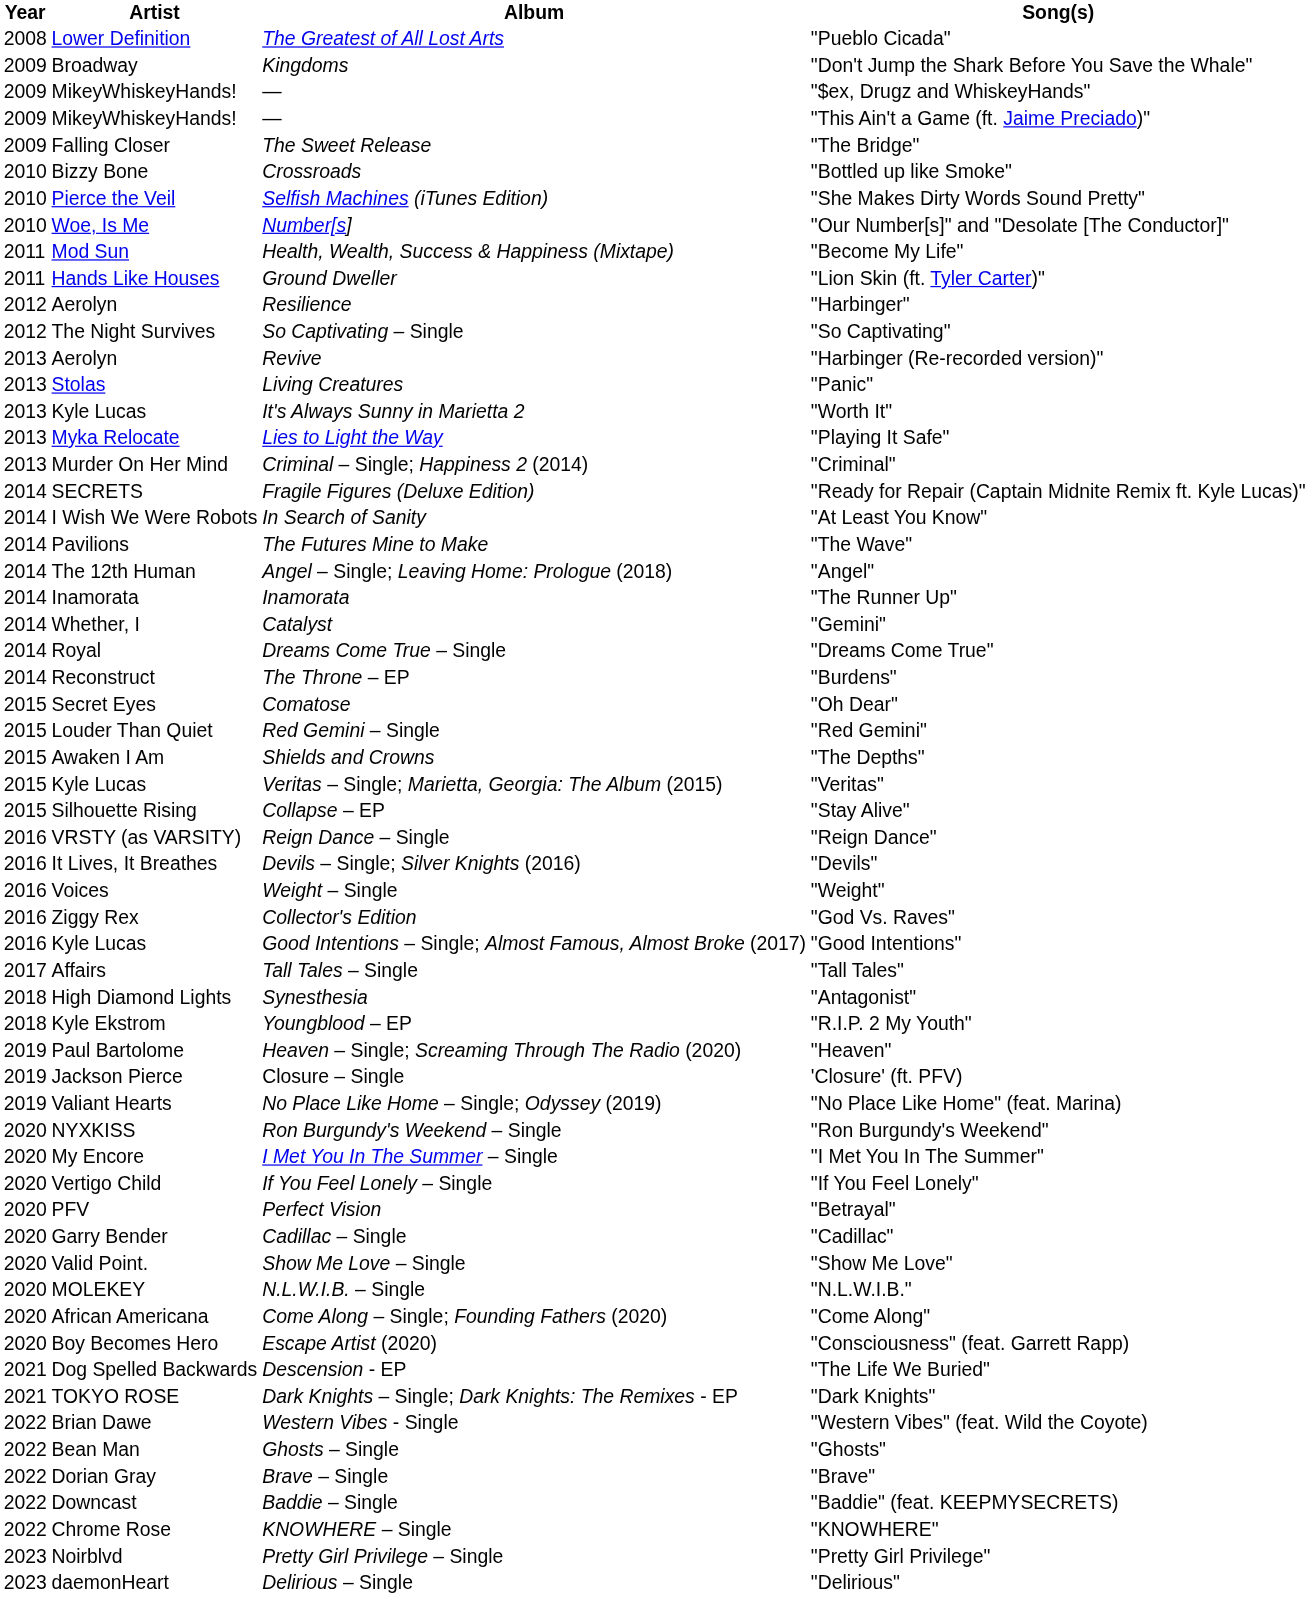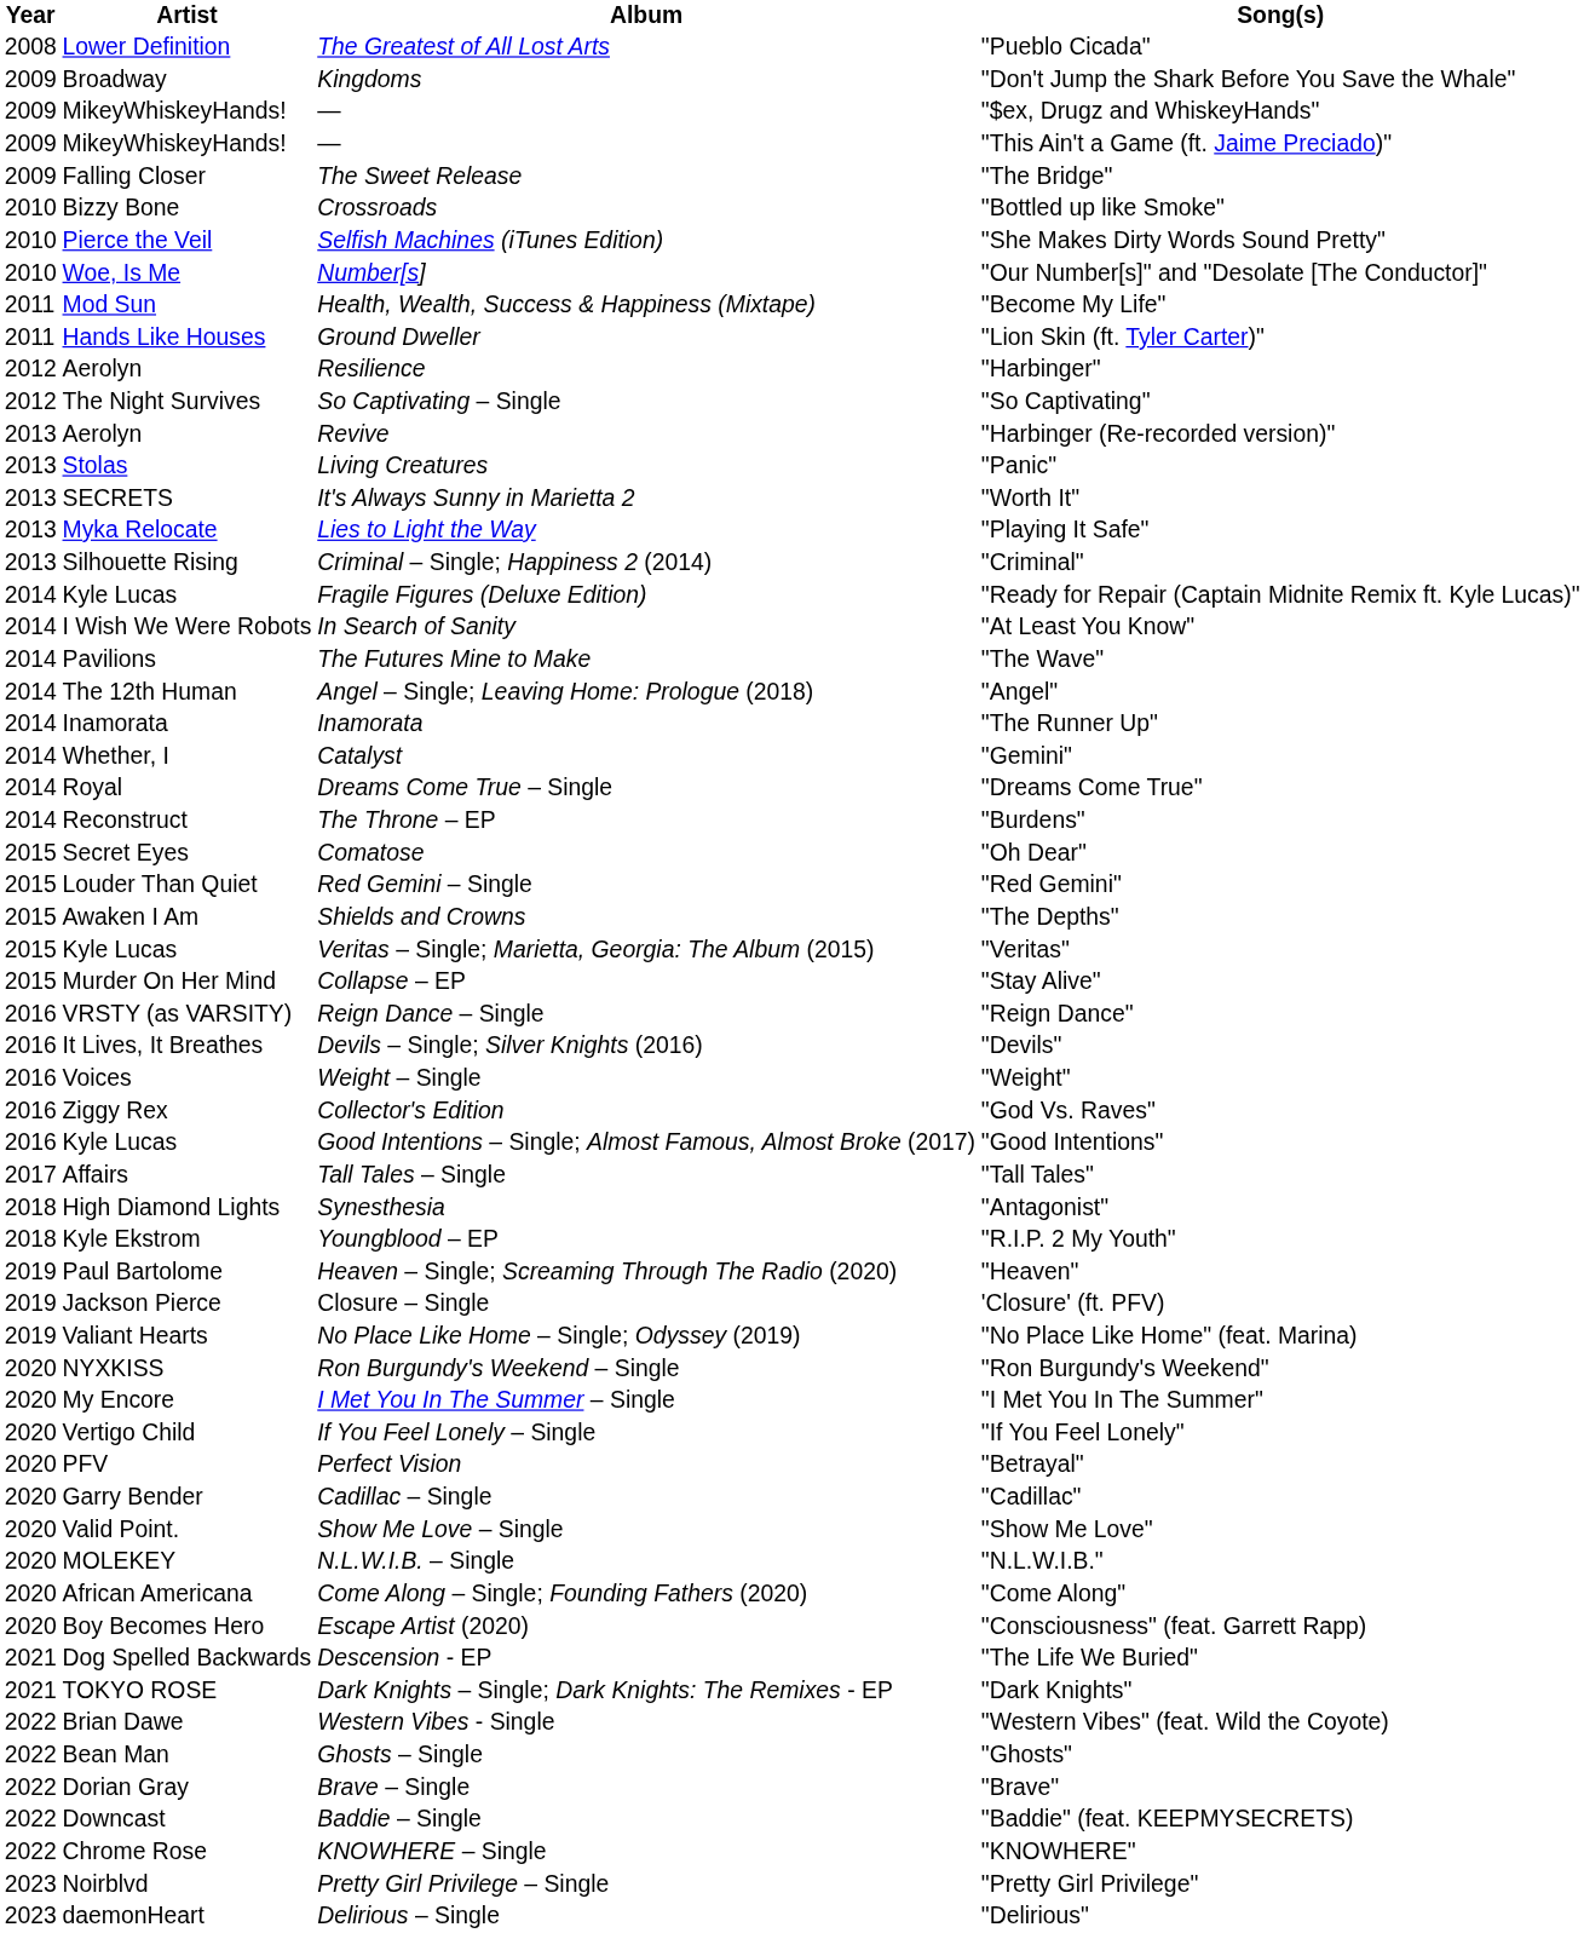"Worth It" | Artist: Kyle Lucas -> SECRETS
"Criminal" | Artist: Murder On Her Mind -> Silhouette Rising
"Ready for Repair (Captain Midnite Remix ft. Kyle Lucas)" | Artist: SECRETS -> Kyle Lucas
"Stay Alive" | Artist: Silhouette Rising -> Murder On Her Mind
